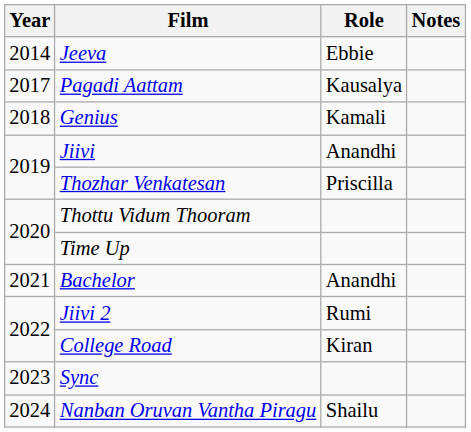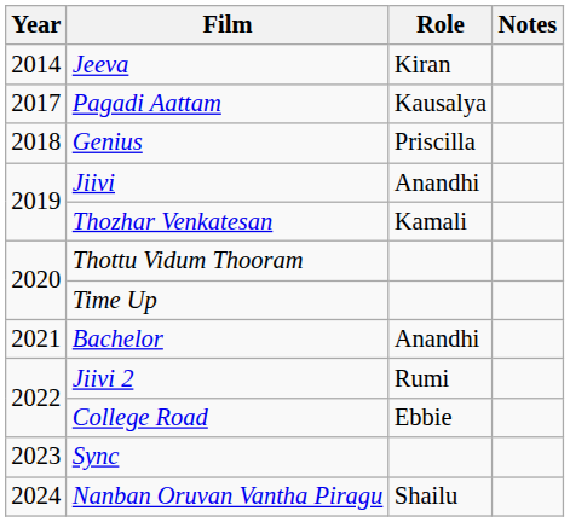Jeeva | Role: Ebbie -> Kiran
Genius | Role: Kamali -> Priscilla
Thozhar Venkatesan | Role: Priscilla -> Kamali
College Road | Role: Kiran -> Ebbie
